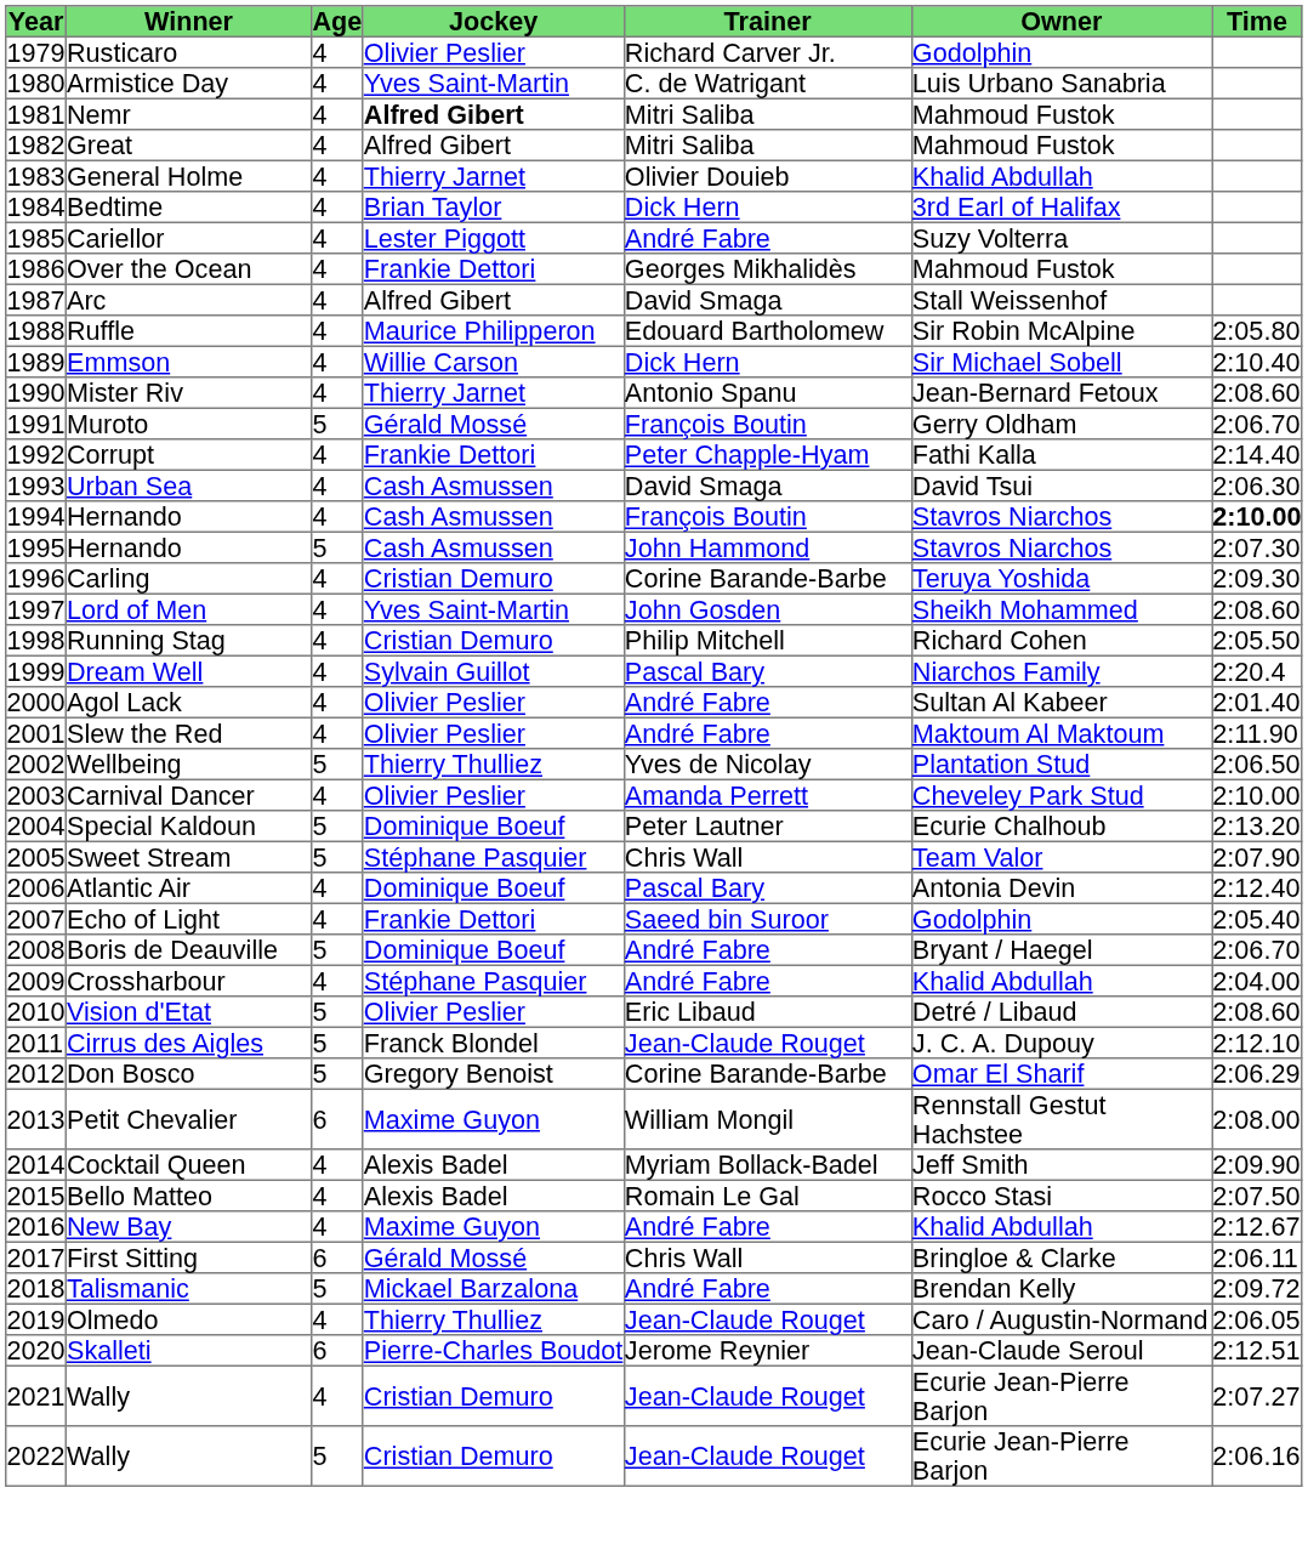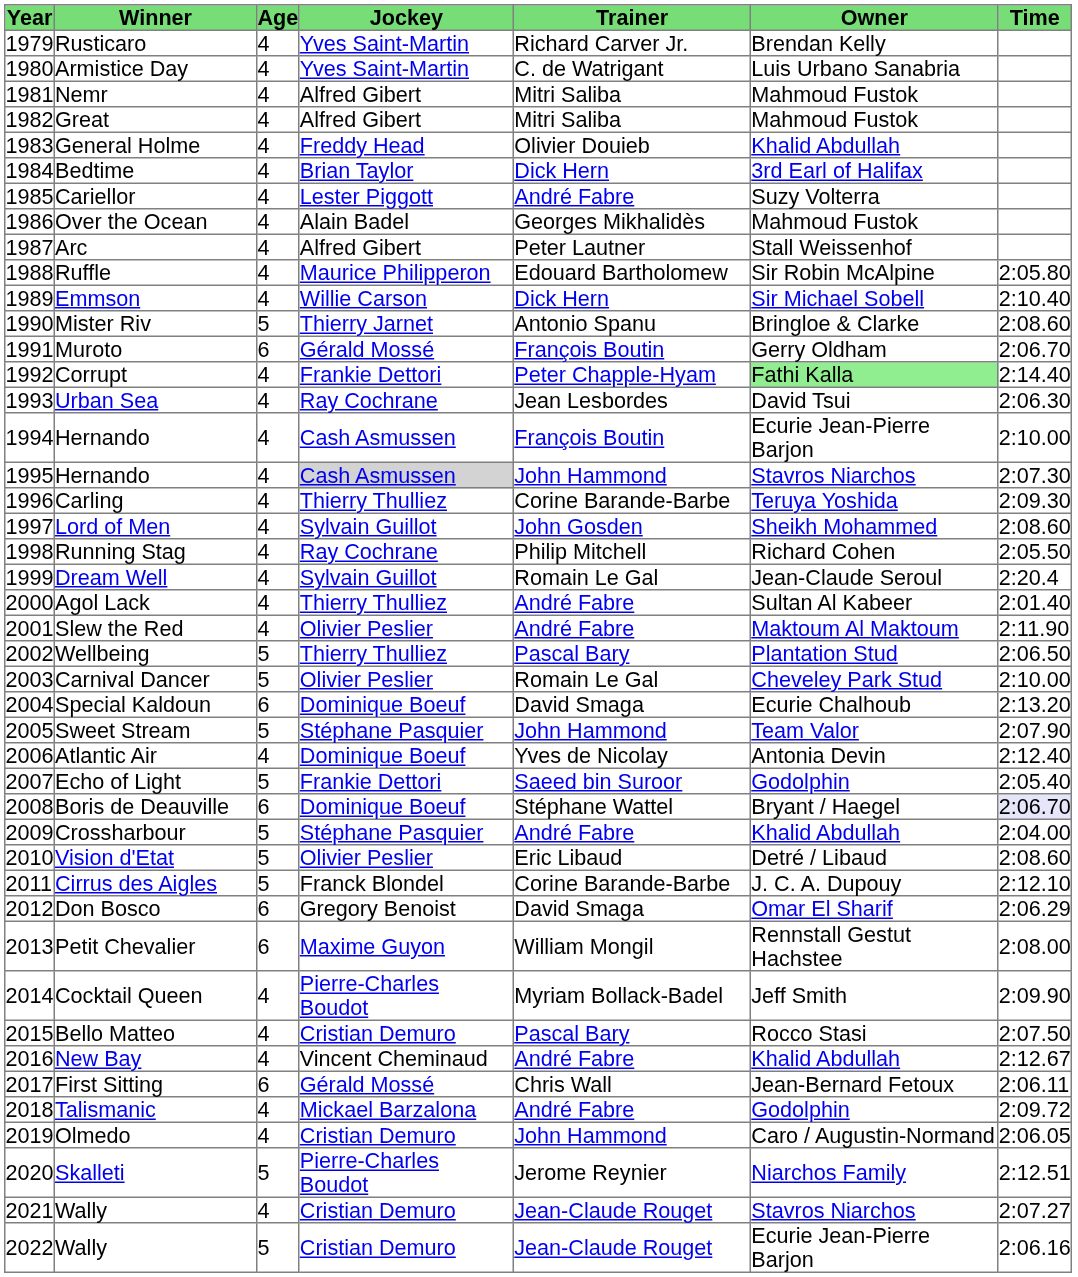Rusticaro | Jockey: Olivier Peslier -> Yves Saint-Martin
Rusticaro | Owner: Godolphin -> Brendan Kelly
Nemr | Jockey: bold -> normal
General Holme | Jockey: Thierry Jarnet -> Freddy Head
Over the Ocean | Jockey: Frankie Dettori -> Alain Badel
Arc | Trainer: David Smaga -> Peter Lautner
Mister Riv | Age: 4 -> 5
Mister Riv | Owner: Jean-Bernard Fetoux -> Bringloe & Clarke
Muroto | Age: 5 -> 6
Corrupt | Owner: no background -> lightgreen background
Urban Sea | Jockey: Cash Asmussen -> Ray Cochrane
Urban Sea | Trainer: David Smaga -> Jean Lesbordes
1994 / Hernando | Owner: Stavros Niarchos -> Ecurie Jean-Pierre Barjon
1994 / Hernando | Time: bold -> normal
1995 / Hernando | Age: 5 -> 4
1995 / Hernando | Jockey: no background -> lightgrey background
Carling | Jockey: Cristian Demuro -> Thierry Thulliez
Lord of Men | Jockey: Yves Saint-Martin -> Sylvain Guillot
Running Stag | Jockey: Cristian Demuro -> Ray Cochrane
Dream Well | Trainer: Pascal Bary -> Romain Le Gal
Dream Well | Owner: Niarchos Family -> Jean-Claude Seroul
Agol Lack | Jockey: Olivier Peslier -> Thierry Thulliez
Wellbeing | Trainer: Yves de Nicolay -> Pascal Bary
Carnival Dancer | Age: 4 -> 5
Carnival Dancer | Trainer: Amanda Perrett -> Romain Le Gal
Special Kaldoun | Age: 5 -> 6
Special Kaldoun | Trainer: Peter Lautner -> David Smaga
Sweet Stream | Trainer: Chris Wall -> John Hammond
Atlantic Air | Trainer: Pascal Bary -> Yves de Nicolay
Echo of Light | Age: 4 -> 5
Boris de Deauville | Age: 5 -> 6
Boris de Deauville | Trainer: André Fabre -> Stéphane Wattel
Boris de Deauville | Time: no background -> lavender background
Crossharbour | Age: 4 -> 5
Cirrus des Aigles | Trainer: Jean-Claude Rouget -> Corine Barande-Barbe
Don Bosco | Age: 5 -> 6
Don Bosco | Trainer: Corine Barande-Barbe -> David Smaga
Cocktail Queen | Jockey: Alexis Badel -> Pierre-Charles Boudot
Bello Matteo | Jockey: Alexis Badel -> Cristian Demuro
Bello Matteo | Trainer: Romain Le Gal -> Pascal Bary
New Bay | Jockey: Maxime Guyon -> Vincent Cheminaud
First Sitting | Owner: Bringloe & Clarke -> Jean-Bernard Fetoux
Talismanic | Age: 5 -> 4
Talismanic | Owner: Brendan Kelly -> Godolphin
Olmedo | Jockey: Thierry Thulliez -> Cristian Demuro
Olmedo | Trainer: Jean-Claude Rouget -> John Hammond
Skalleti | Age: 6 -> 5
Skalleti | Owner: Jean-Claude Seroul -> Niarchos Family
2021 / Wally | Owner: Ecurie Jean-Pierre Barjon -> Stavros Niarchos
